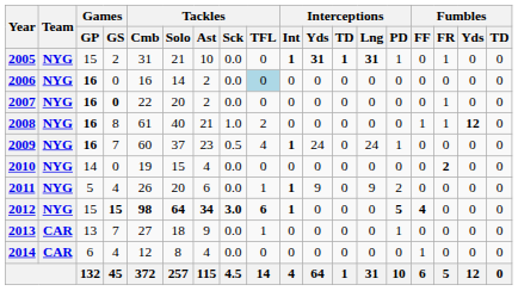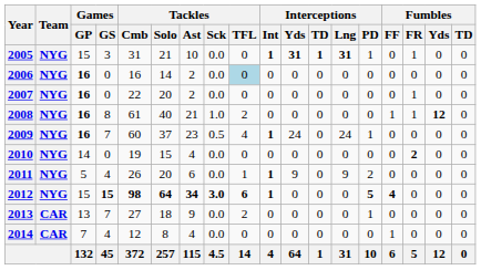2005 | Games / GS: 2 -> 3
2007 | Games / GS: bold -> normal
2013 | Tackles / TFL: 1 -> 2
2014 | Games / GP: 6 -> 7
